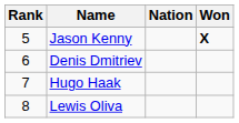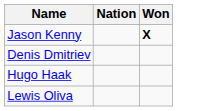- column: Rank | 5 | 6 | 7 | 8
